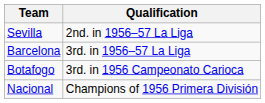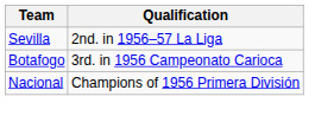- row: Barcelona | 3rd. in 1956–57 La Liga
